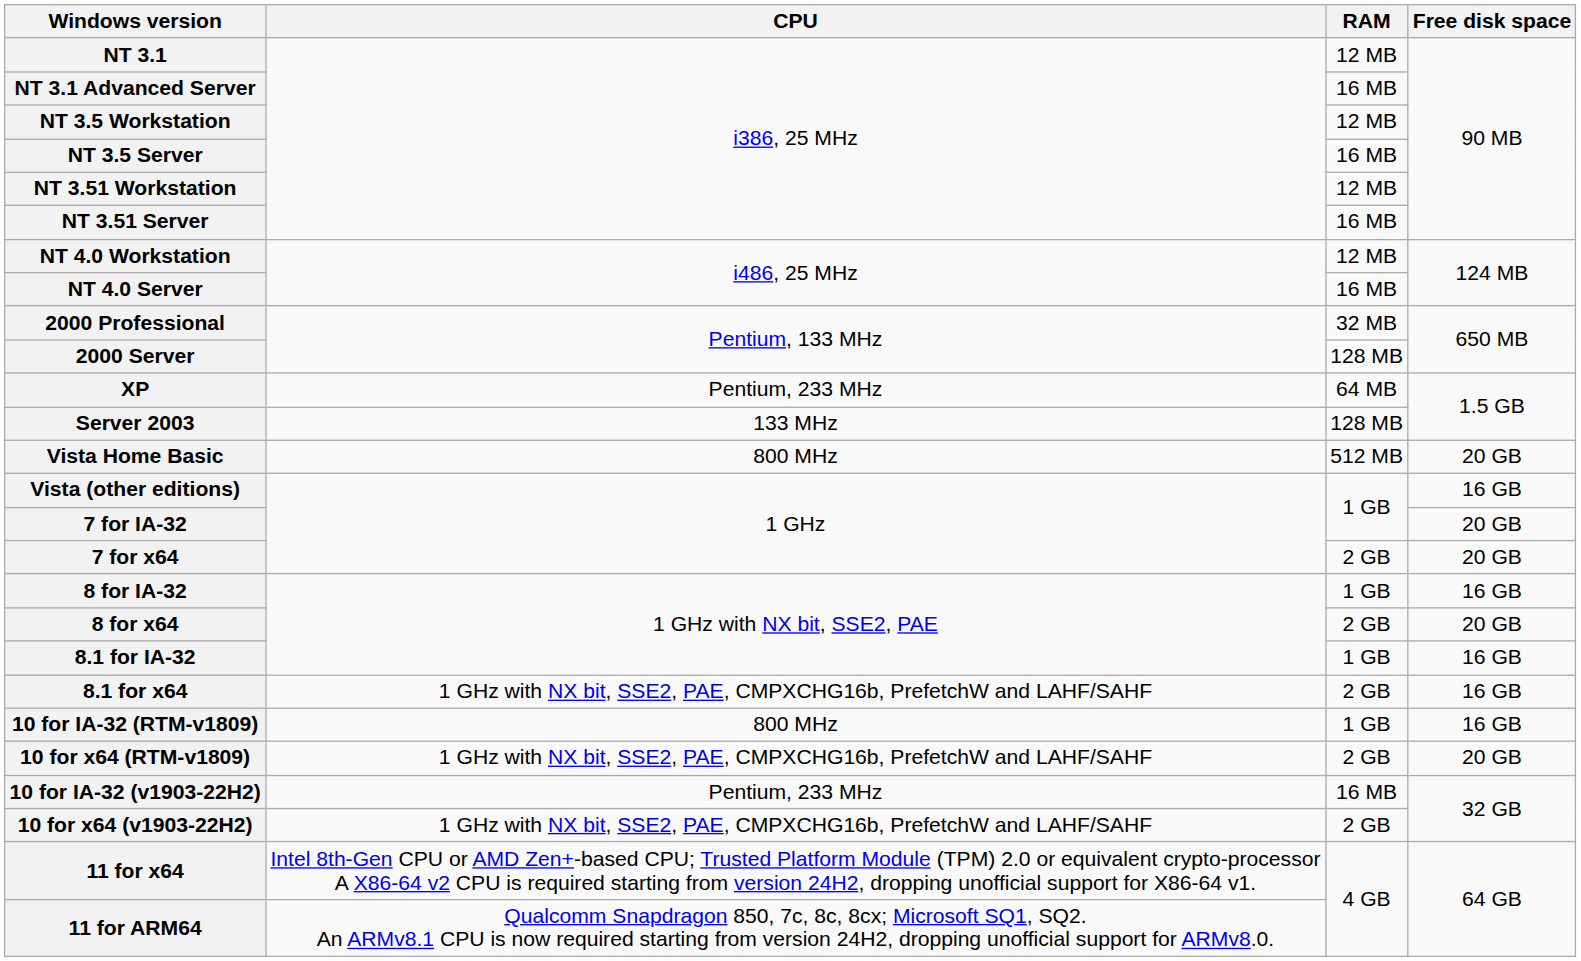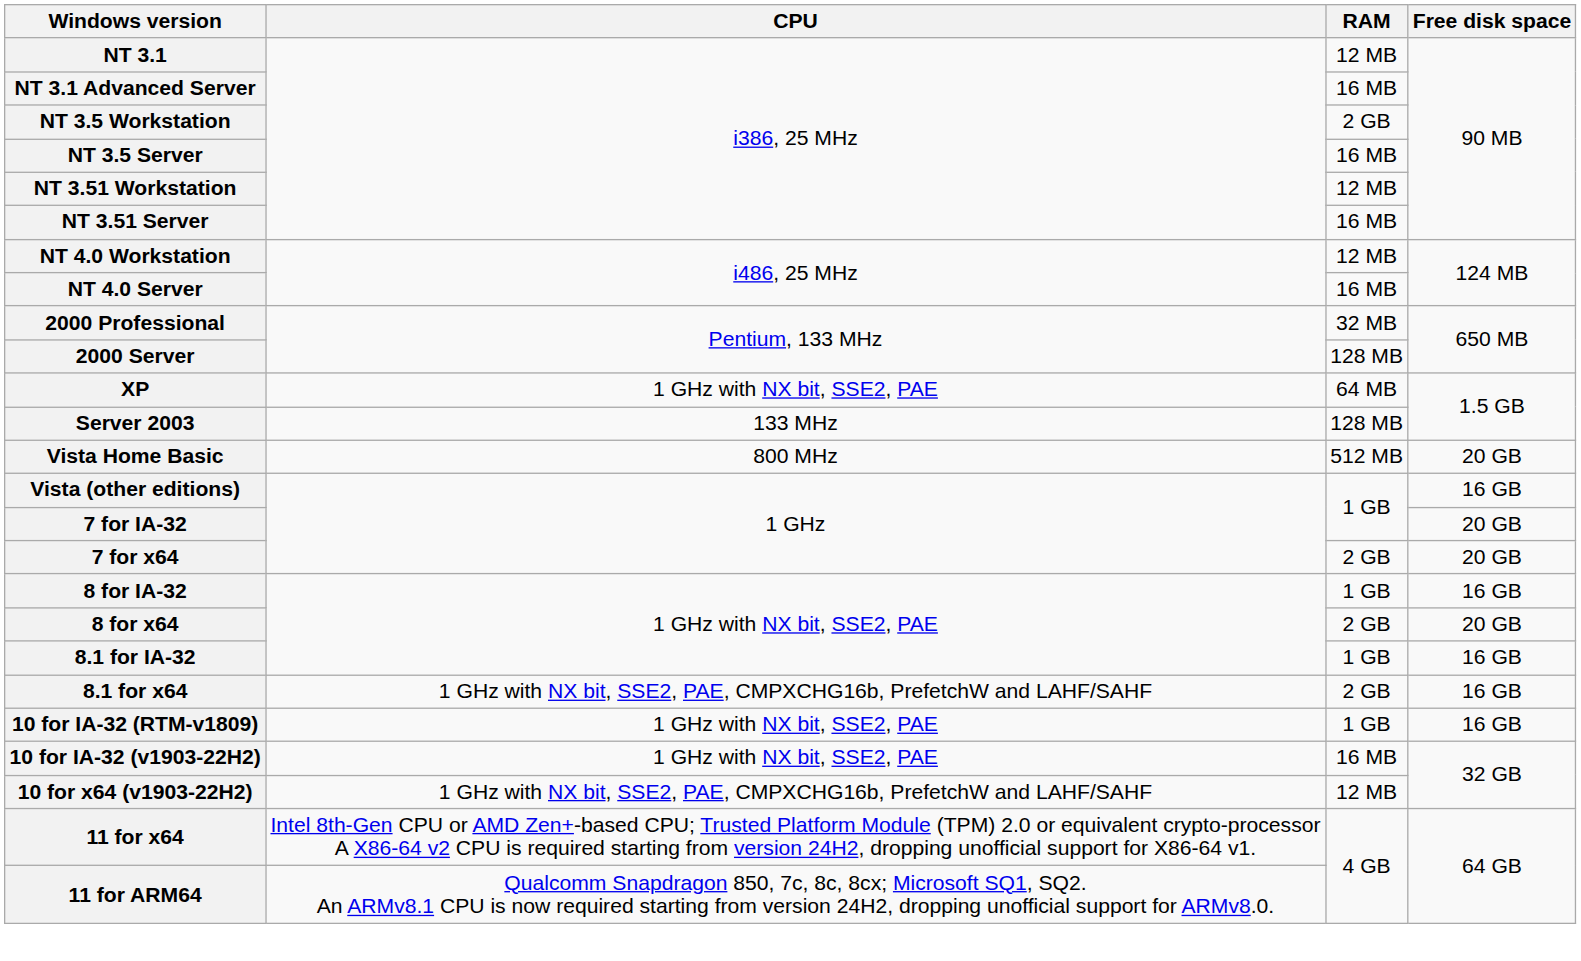NT 3.5 Workstation | RAM: 12 MB -> 2 GB
XP | CPU: Pentium, 233 MHz -> 1 GHz with NX bit, SSE2, PAE
10 for IA-32 (RTM-v1809) | CPU: 800 MHz -> 1 GHz with NX bit, SSE2, PAE
- row: 10 for x64 (RTM-v1809) | 1 GHz with NX bit, SSE2, PAE, CMPXCHG16b, PrefetchW and LAHF/SAHF | 2 GB | 20 GB
10 for IA-32 (v1903-22H2) | CPU: Pentium, 233 MHz -> 1 GHz with NX bit, SSE2, PAE
10 for x64 (v1903-22H2) | RAM: 2 GB -> 12 MB
